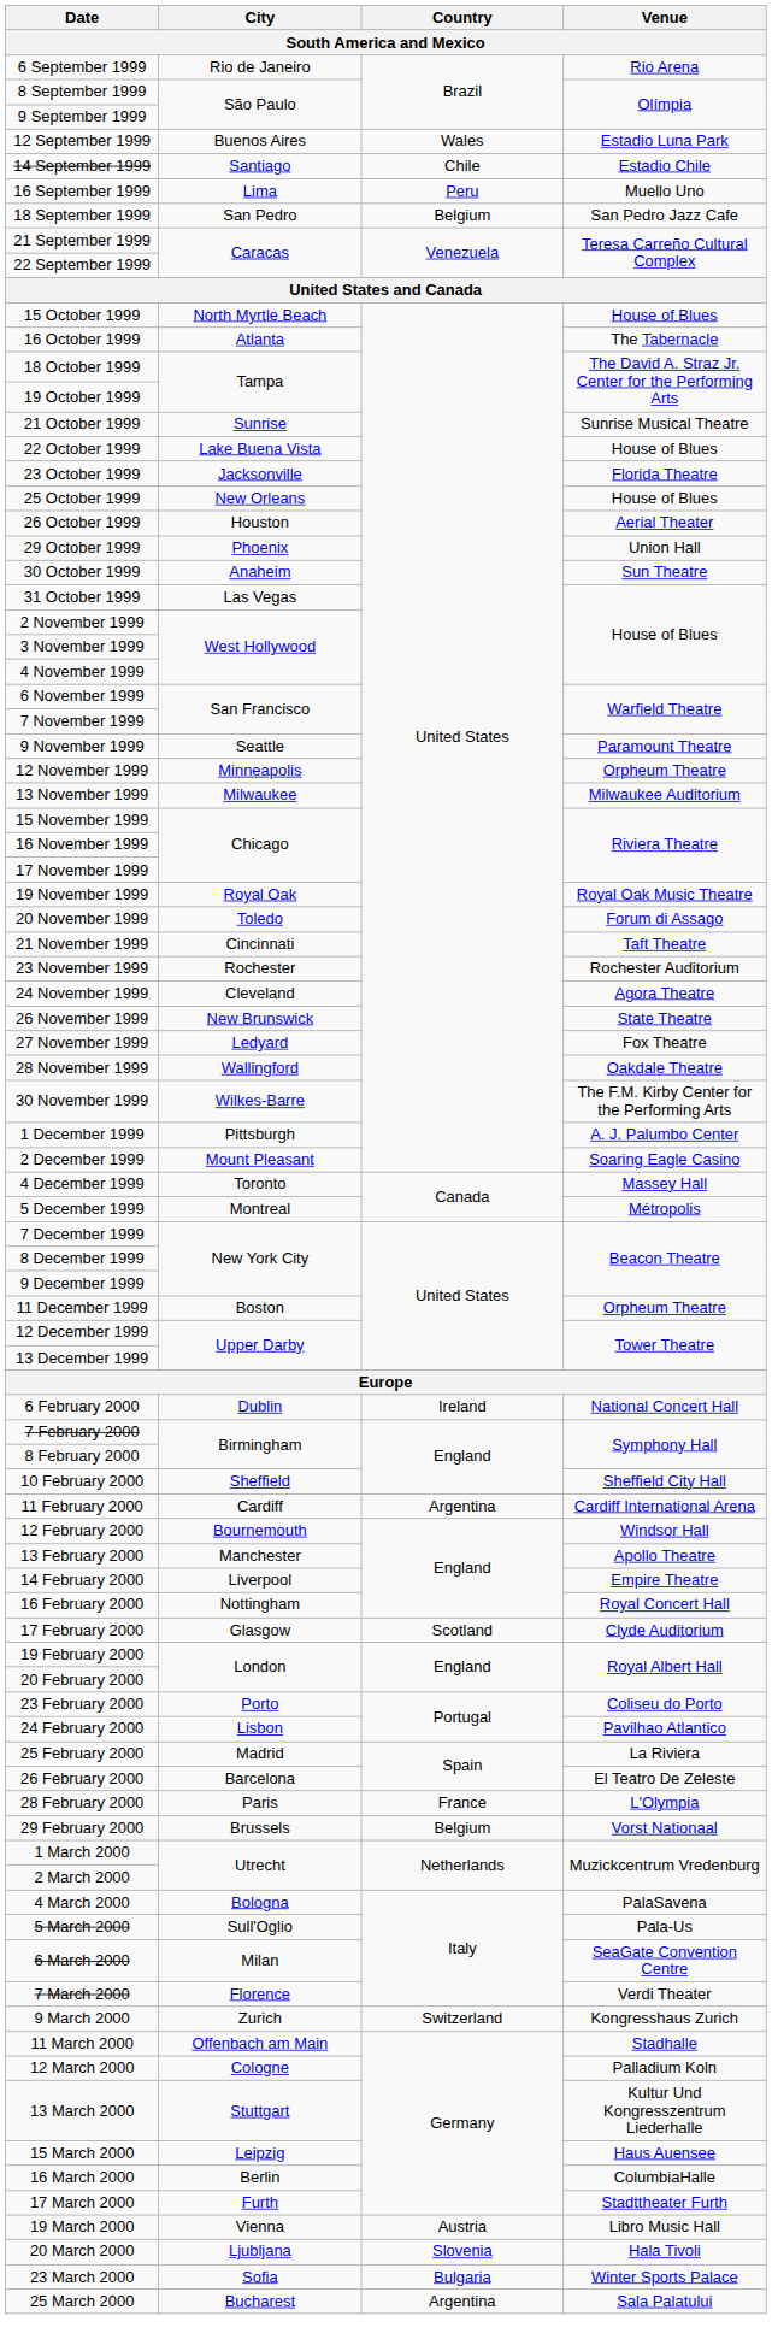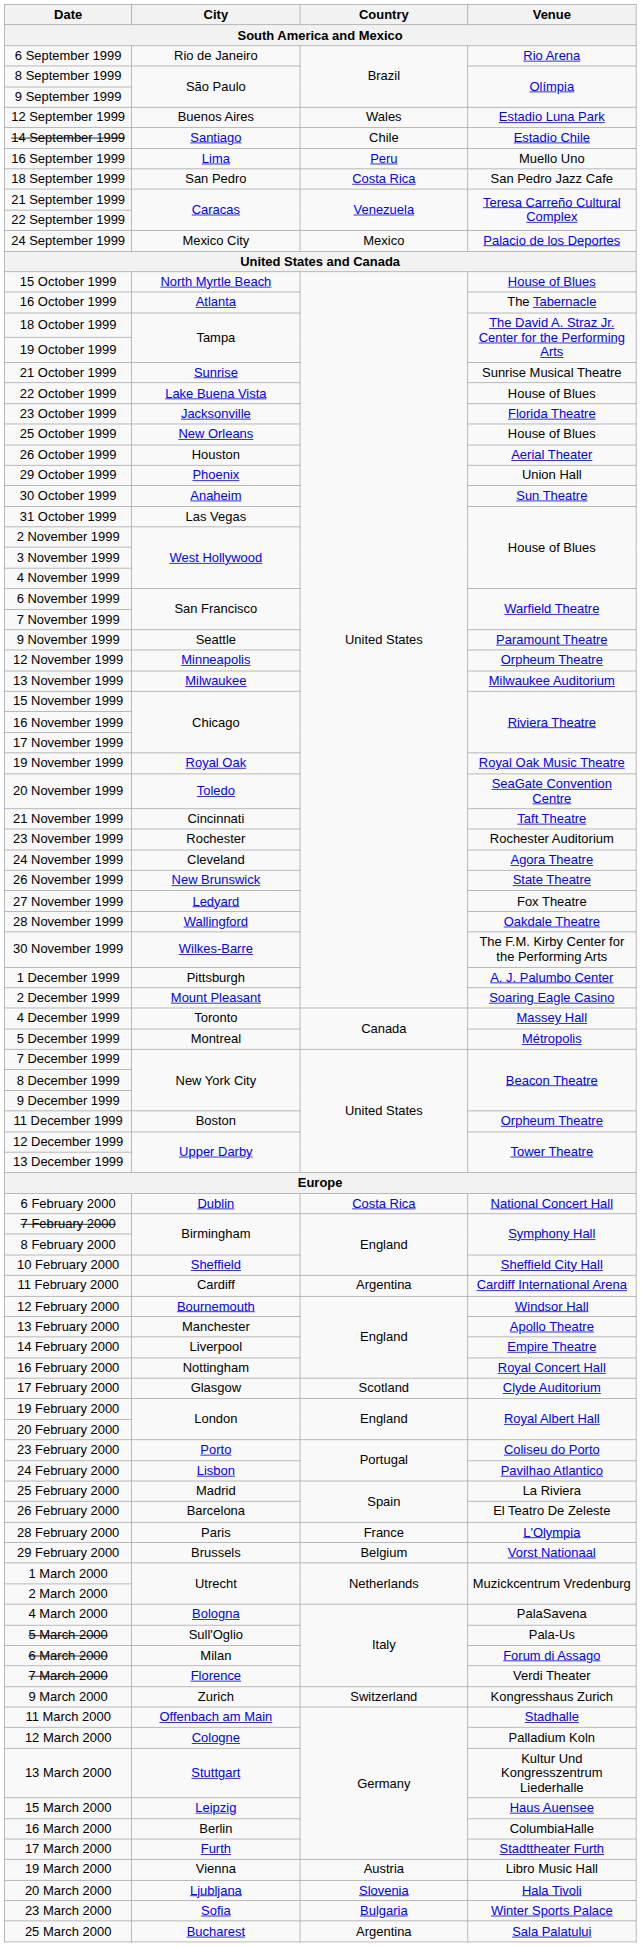18 September 1999 | Country: Belgium -> Costa Rica
+ row: 24 September 1999 | Mexico City | Mexico | Palacio de los Deportes
20 November 1999 | Venue: Forum di Assago -> SeaGate Convention Centre
6 February 2000 | Country: Ireland -> Costa Rica
6 March 2000 | Venue: SeaGate Convention Centre -> Forum di Assago
